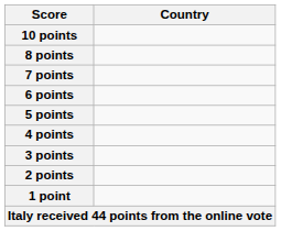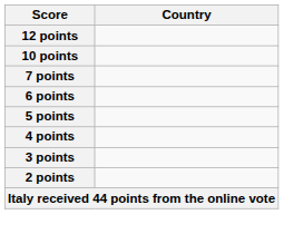+ row: 12 points
- row: 8 points
- row: 1 point
